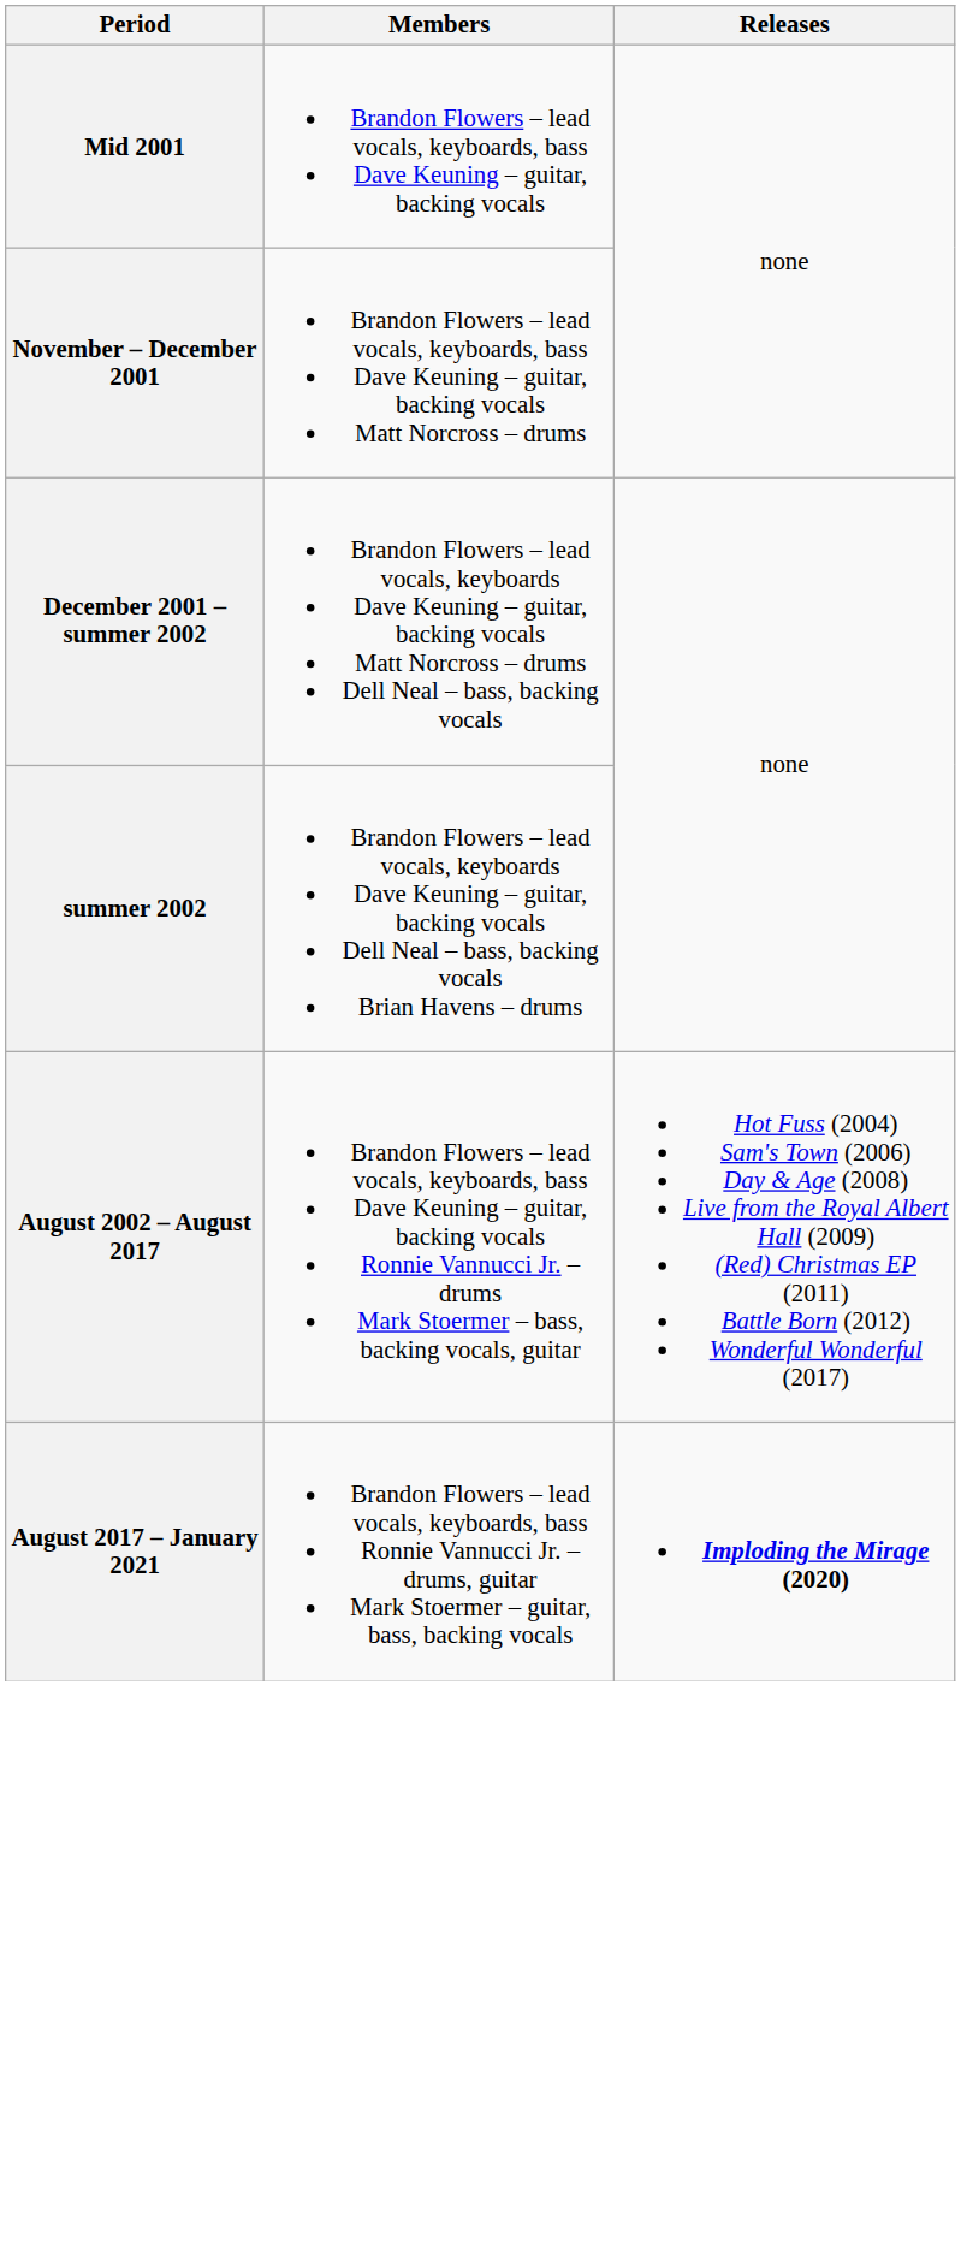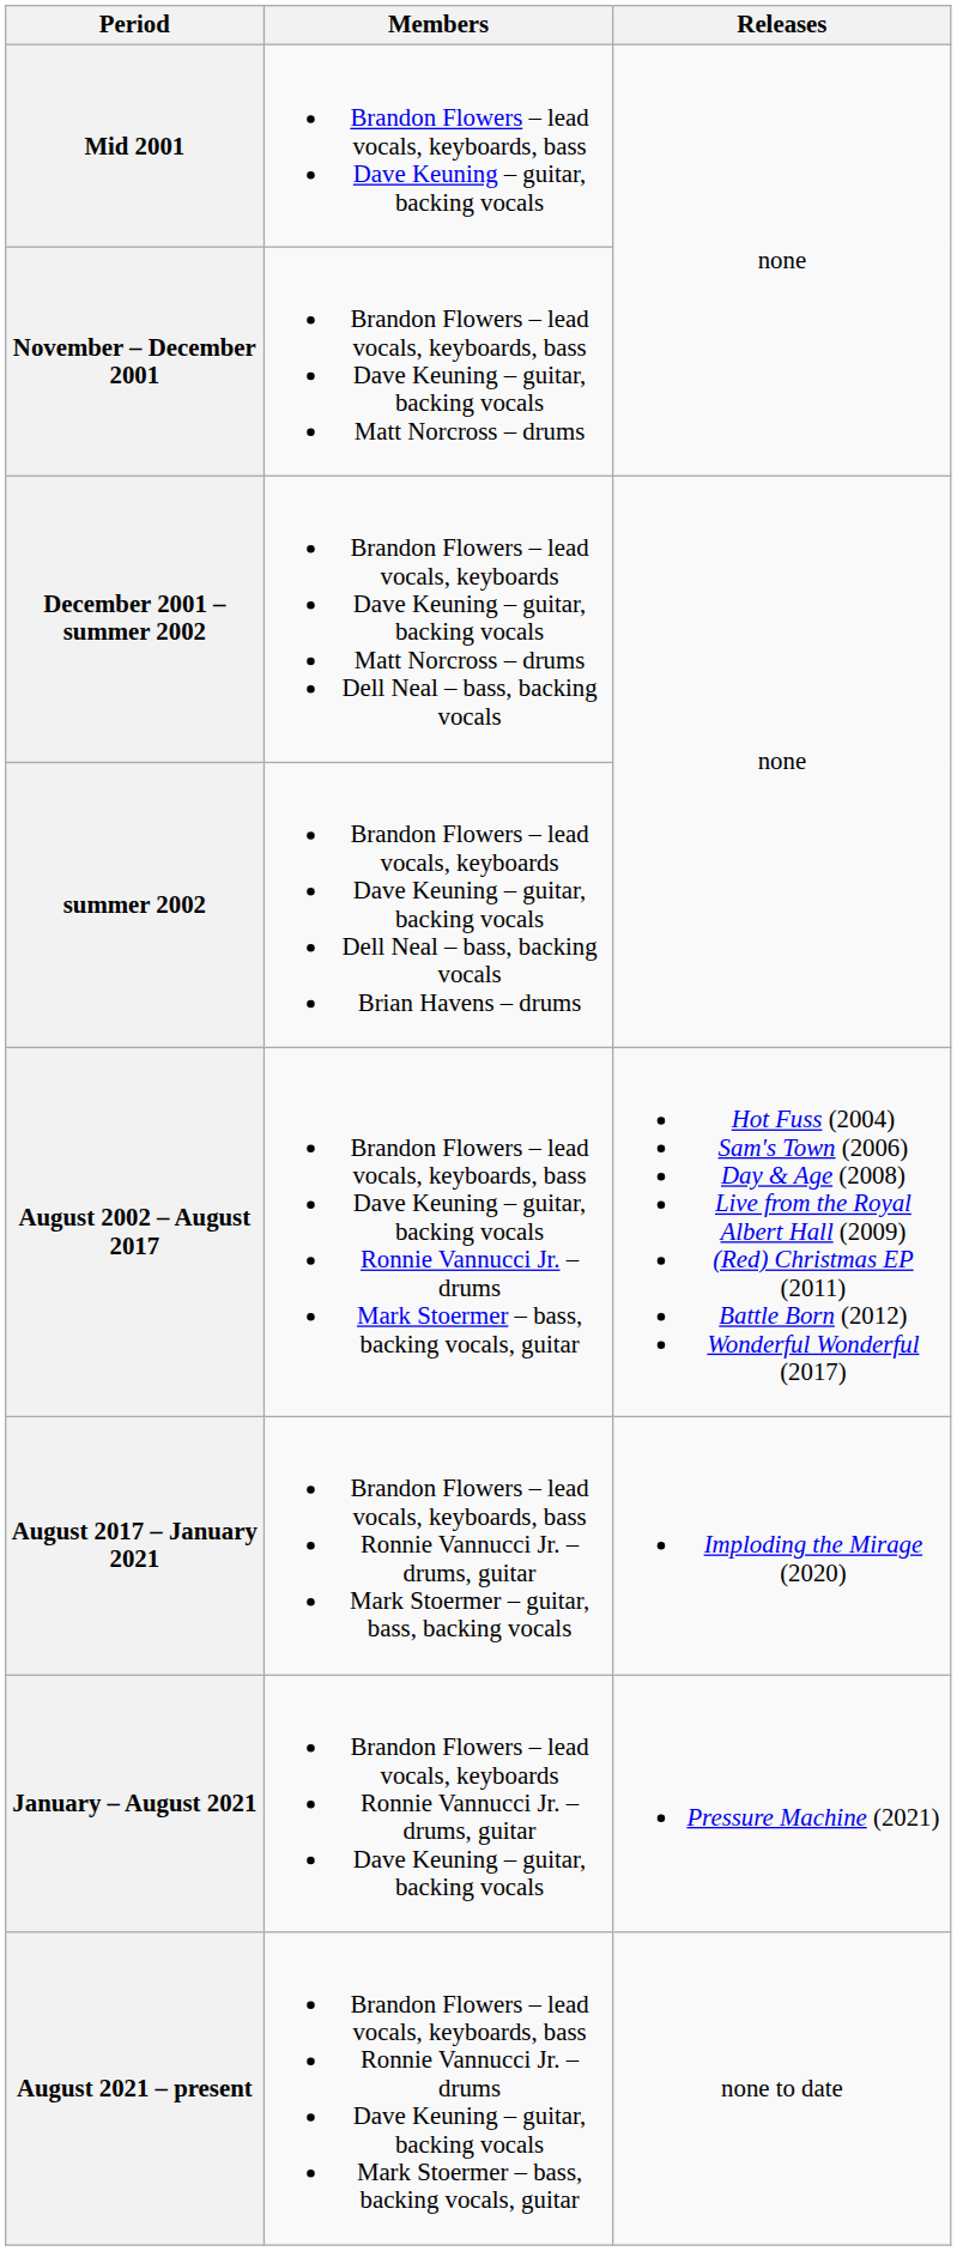August 2017 – January 2021 | Releases: bold -> normal
+ row: January – August 2021 | Brandon Flowers – lead vocals, keyboards Ronnie Vannucci Jr. – drums, guitar Dave Keuning – guitar, backing vocals | Pressure Machine (2021)
+ row: August 2021 – present | Brandon Flowers – lead vocals, keyboards, bass Ronnie Vannucci Jr. – drums Dave Keuning – guitar, backing vocals Mark Stoermer – bass, backing vocals, guitar | none to date
